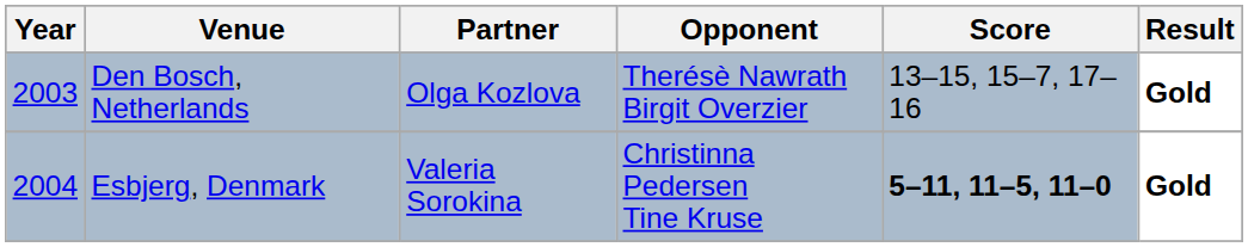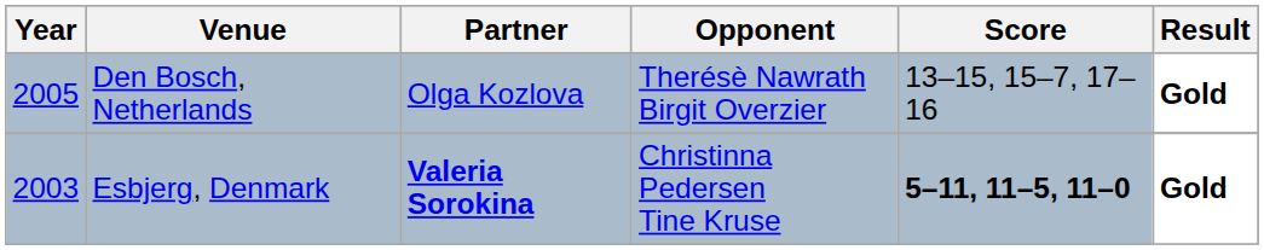Den Bosch, Netherlands | Year: 2003 -> 2005
Esbjerg, Denmark | Year: 2004 -> 2003
Esbjerg, Denmark | Partner: normal -> bold
